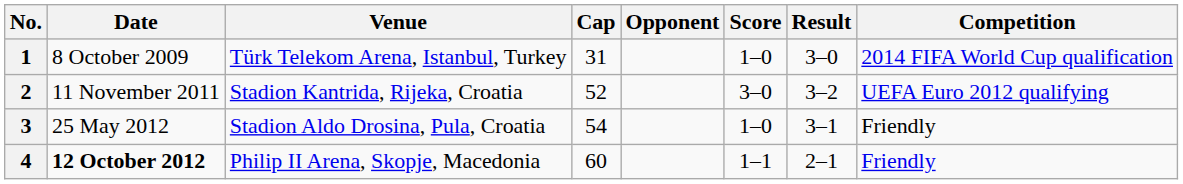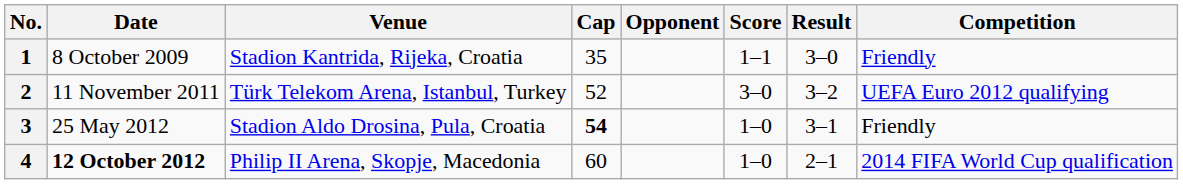1 | Venue: Türk Telekom Arena, Istanbul, Turkey -> Stadion Kantrida, Rijeka, Croatia
1 | Cap: 31 -> 35
1 | Score: 1–0 -> 1–1
1 | Competition: 2014 FIFA World Cup qualification -> Friendly
2 | Venue: Stadion Kantrida, Rijeka, Croatia -> Türk Telekom Arena, Istanbul, Turkey
3 | Cap: normal -> bold
4 | Score: 1–1 -> 1–0
4 | Competition: Friendly -> 2014 FIFA World Cup qualification
